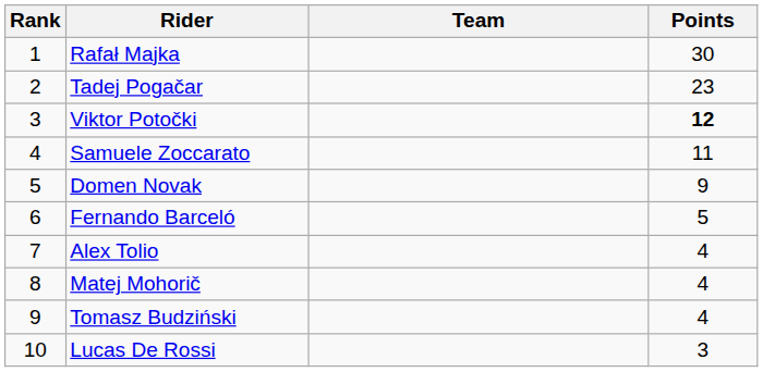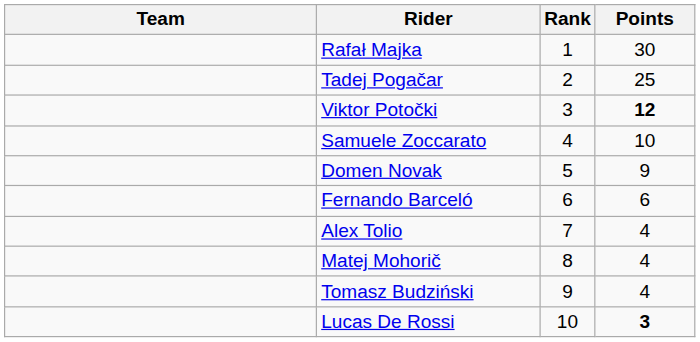columns swapped: Rank <-> Team
Tadej Pogačar | Points: 23 -> 25
Samuele Zoccarato | Points: 11 -> 10
Fernando Barceló | Points: 5 -> 6
Lucas De Rossi | Points: normal -> bold
